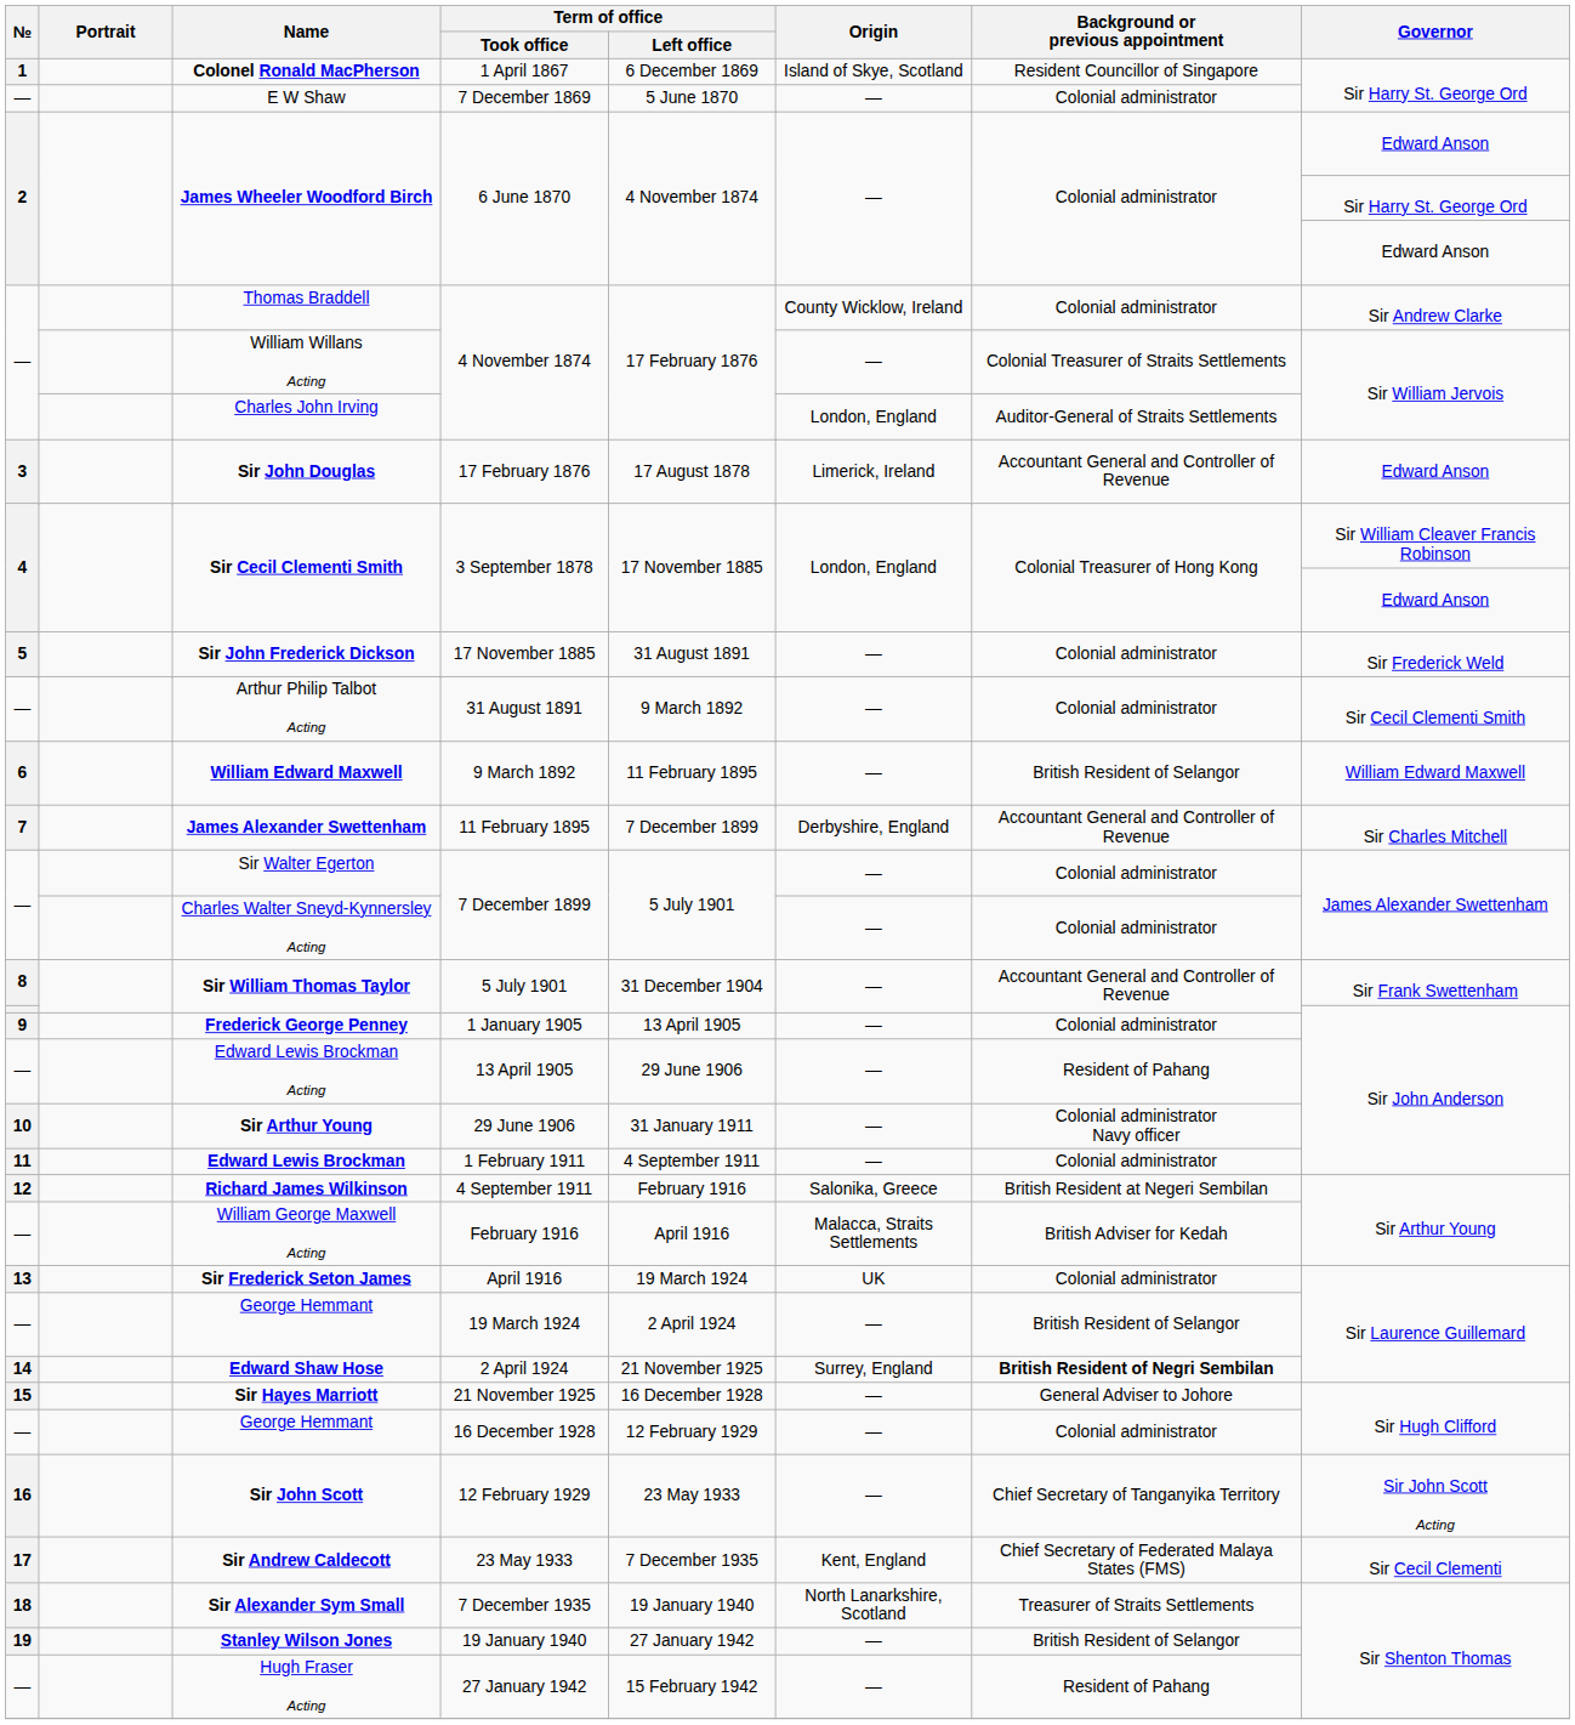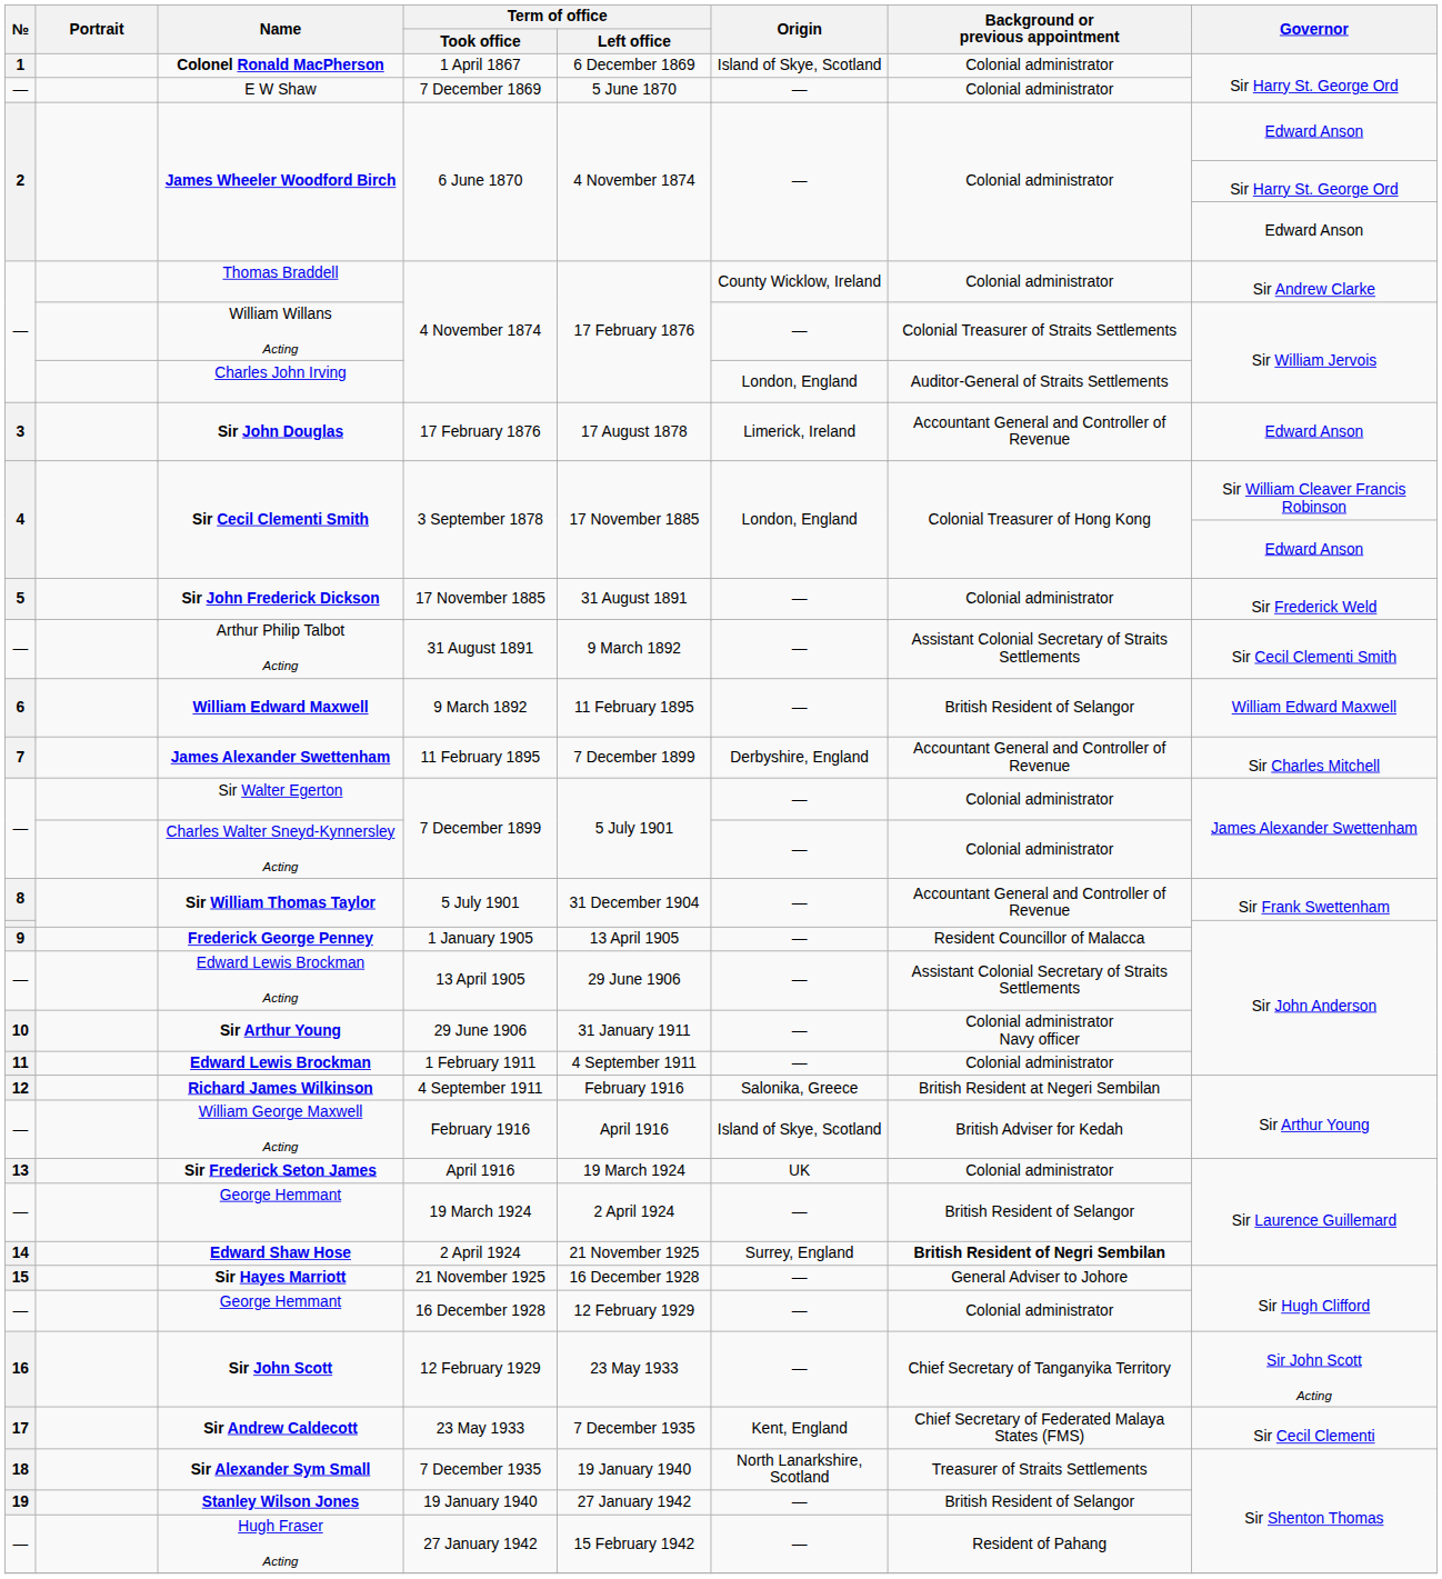Colonel Ronald MacPherson | Background or previous appointment: Resident Councillor of Singapore -> Colonial administrator
Arthur Philip Talbot Acting | Background or previous appointment: Colonial administrator -> Assistant Colonial Secretary of Straits Settlements
Frederick George Penney | Background or previous appointment: Colonial administrator -> Resident Councillor of Malacca
Edward Lewis Brockman Acting | Background or previous appointment: Resident of Pahang -> Assistant Colonial Secretary of Straits Settlements
William George Maxwell Acting | Origin: Malacca, Straits Settlements -> Island of Skye, Scotland
